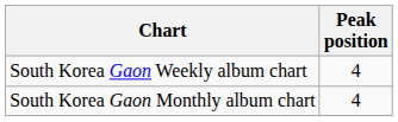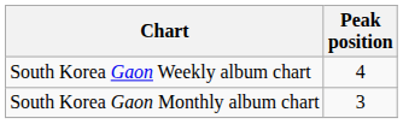South Korea Gaon Monthly album chart | Peak position: 4 -> 3
